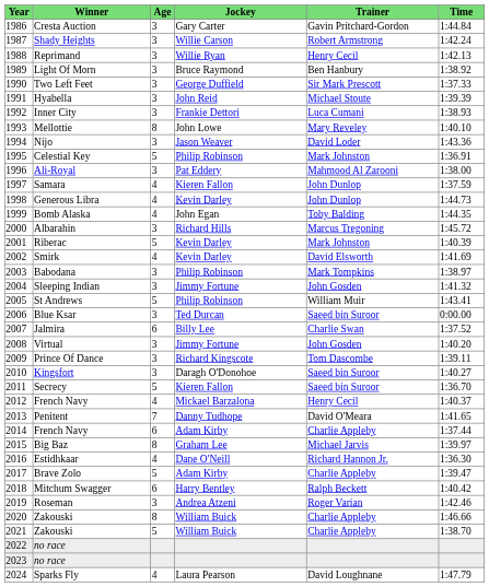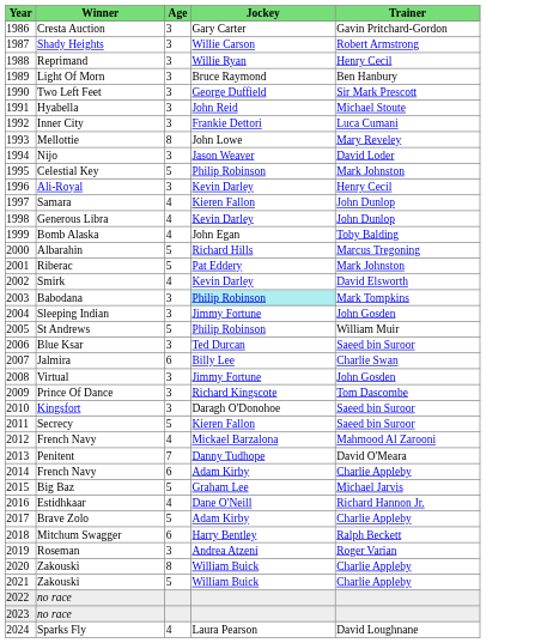- column: Time | 1:44.84 | 1:42.24 | 1:42.13 | 1:38.92 | 1:37.33 | 1:39.39 | 1:38.93 | 1:40.10 | 1:43.36 | 1:36.91 | 1:38.00 | 1:37.59 | 1:44.73 | 1:44.35 | 1:45.72 | 1:40.39 | 1:41.69 | 1:38.97 | 1:41.32 | 1:43.41 | 0:00.00 | 1:37.52 | 1:40.20 | 1:39.11 | 1:40.27 | 1:36.70 | 1:40.37 | 1:41.65 | 1:37.44 | 1:39.97 | 1:36.30 | 1:39.47 | 1:40.42 | 1:42.46 | 1:46.66 | 1:38.70 | 1:47.79
Ali-Royal | Jockey: Pat Eddery -> Kevin Darley
Ali-Royal | Trainer: Mahmood Al Zarooni -> Henry Cecil
Albarahin | Age: 3 -> 5
Riberac | Jockey: Kevin Darley -> Pat Eddery
Babodana | Jockey: no background -> paleturquoise background
2012 / French Navy | Trainer: Henry Cecil -> Mahmood Al Zarooni
Big Baz | Age: 8 -> 5
